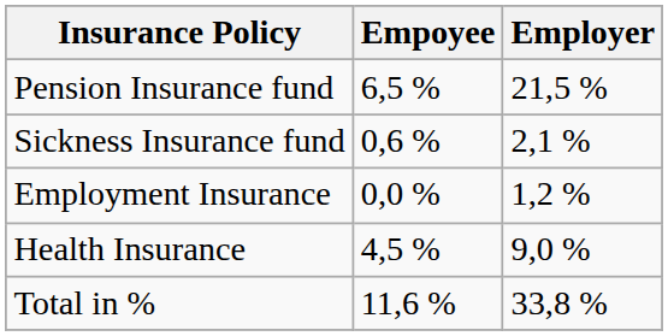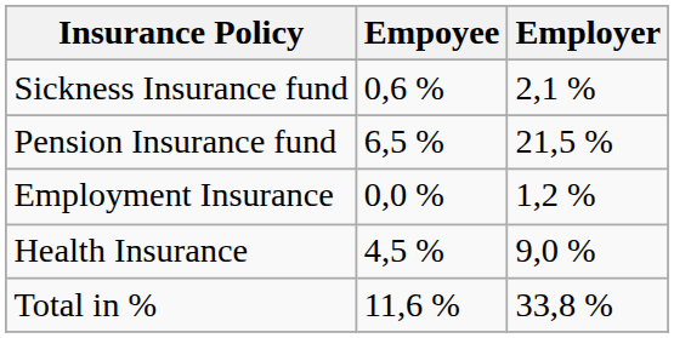rows swapped: Pension Insurance fund <-> Sickness Insurance fund
